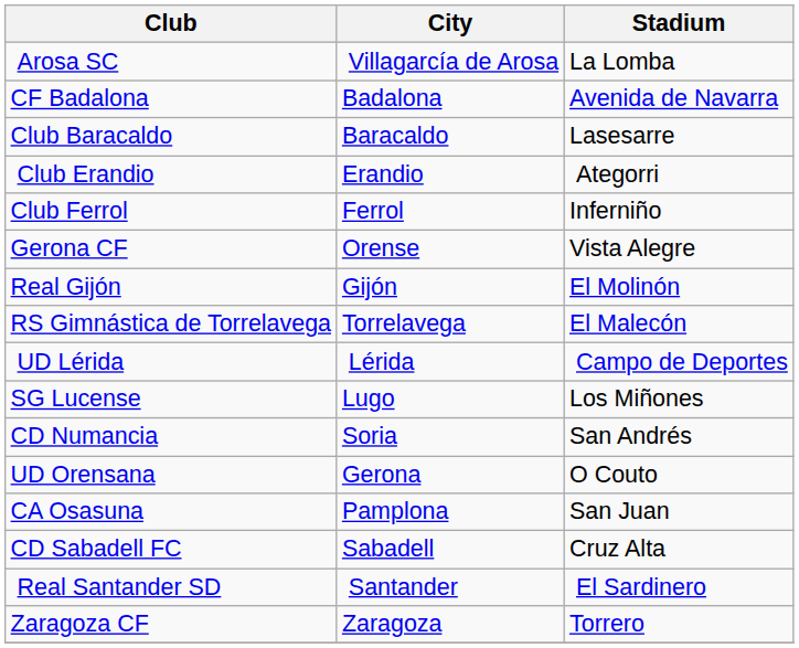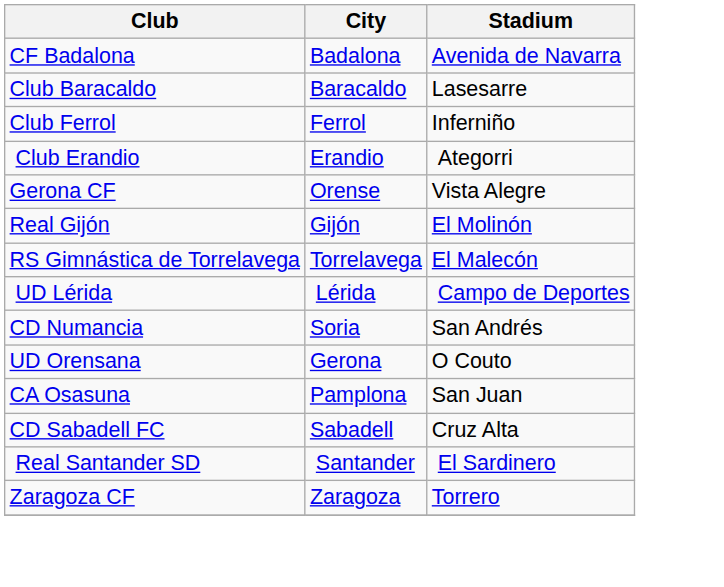- row: Arosa SC | Villagarcía de Arosa | La Lomba
rows swapped: Club Erandio <-> Club Ferrol
- row: SG Lucense | Lugo | Los Miñones
